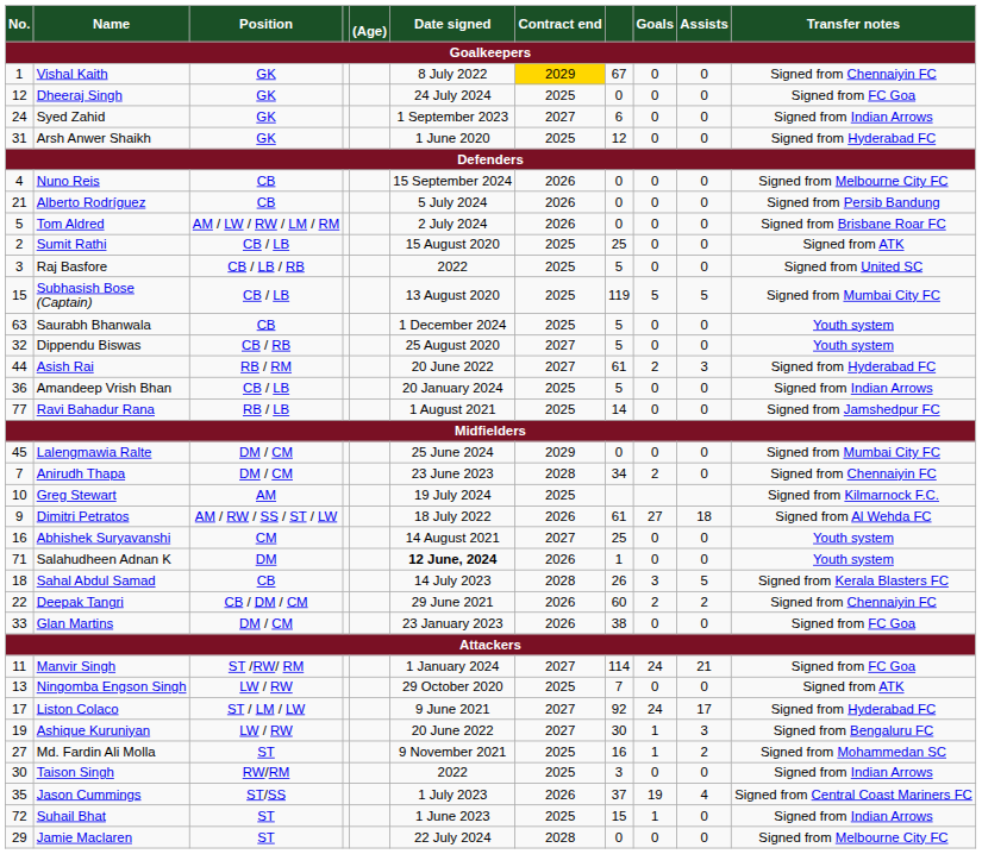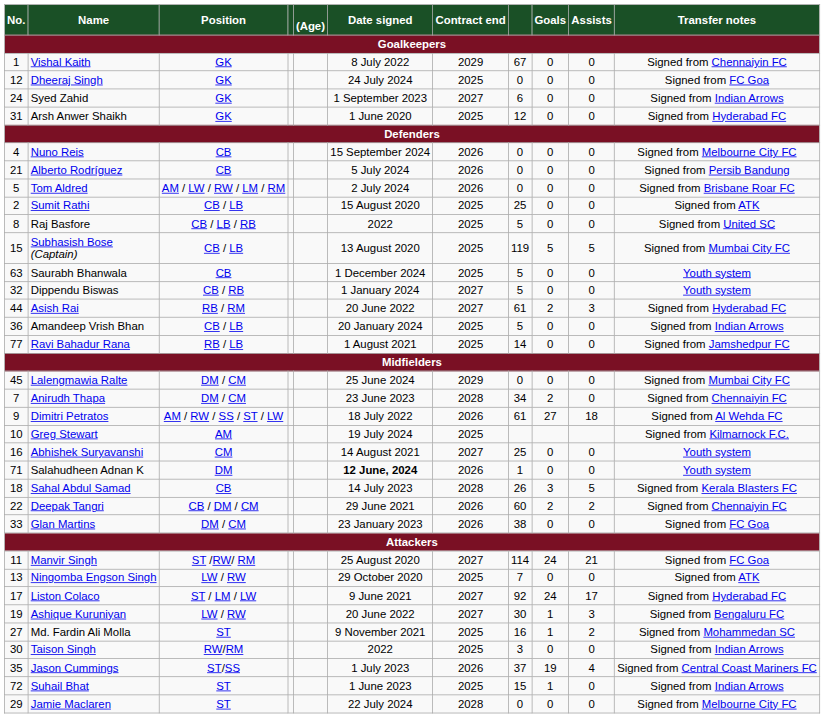Vishal Kaith | Contract end: gold background -> no background
Raj Basfore | No.: 3 -> 8
Dippendu Biswas | Date signed: 25 August 2020 -> 1 January 2024
rows swapped: Dimitri Petratos <-> Greg Stewart
Manvir Singh | Date signed: 1 January 2024 -> 25 August 2020
